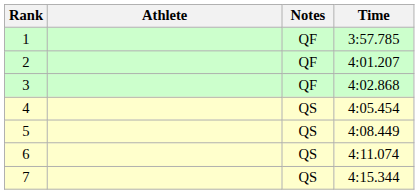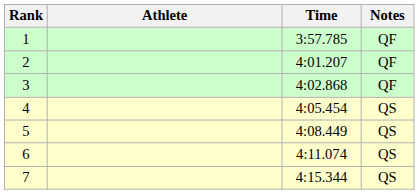columns swapped: Time <-> Notes
